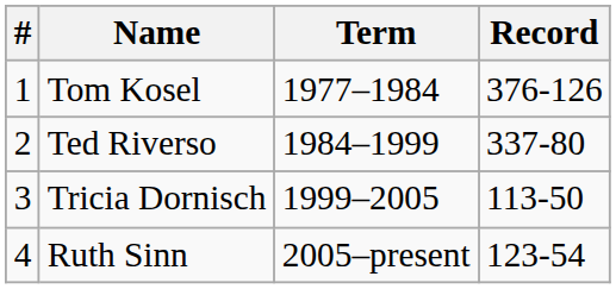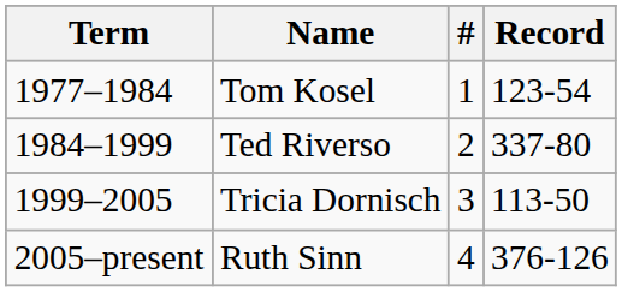columns swapped: # <-> Term
Tom Kosel | Record: 376-126 -> 123-54
Ruth Sinn | Record: 123-54 -> 376-126
